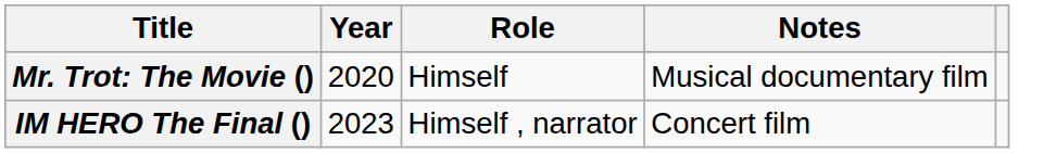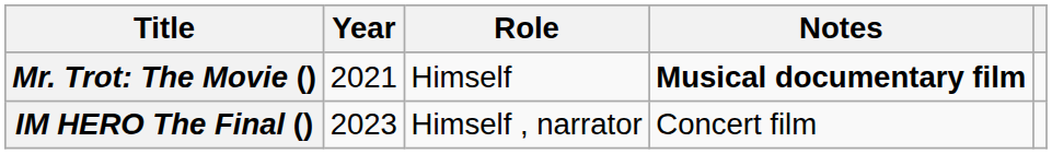Mr. Trot: The Movie () | Year: 2020 -> 2021
Mr. Trot: The Movie () | Notes: normal -> bold
